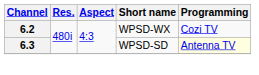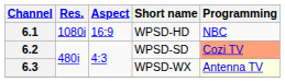+ row: 6.1 | 1080i | 16:9 | WPSD-HD | NBC
6.2 | Short name: WPSD-WX -> WPSD-SD
6.2 | Programming: no background -> lightsalmon background
6.3 | Short name: WPSD-SD -> WPSD-WX
